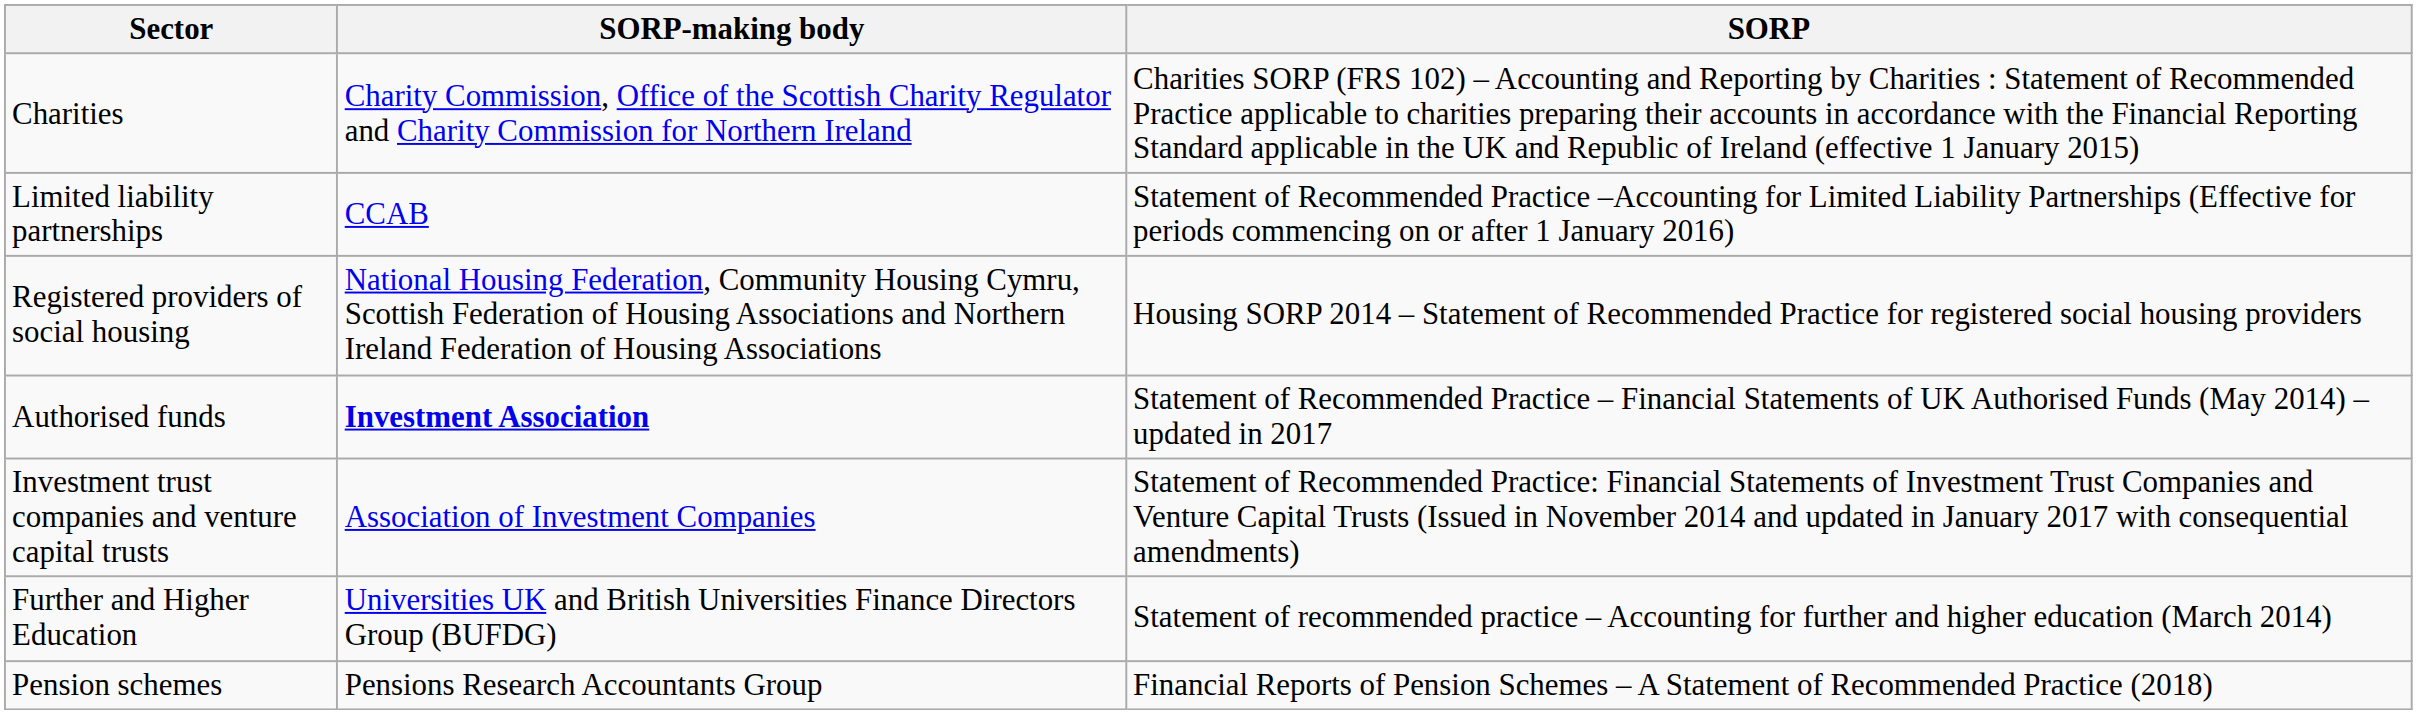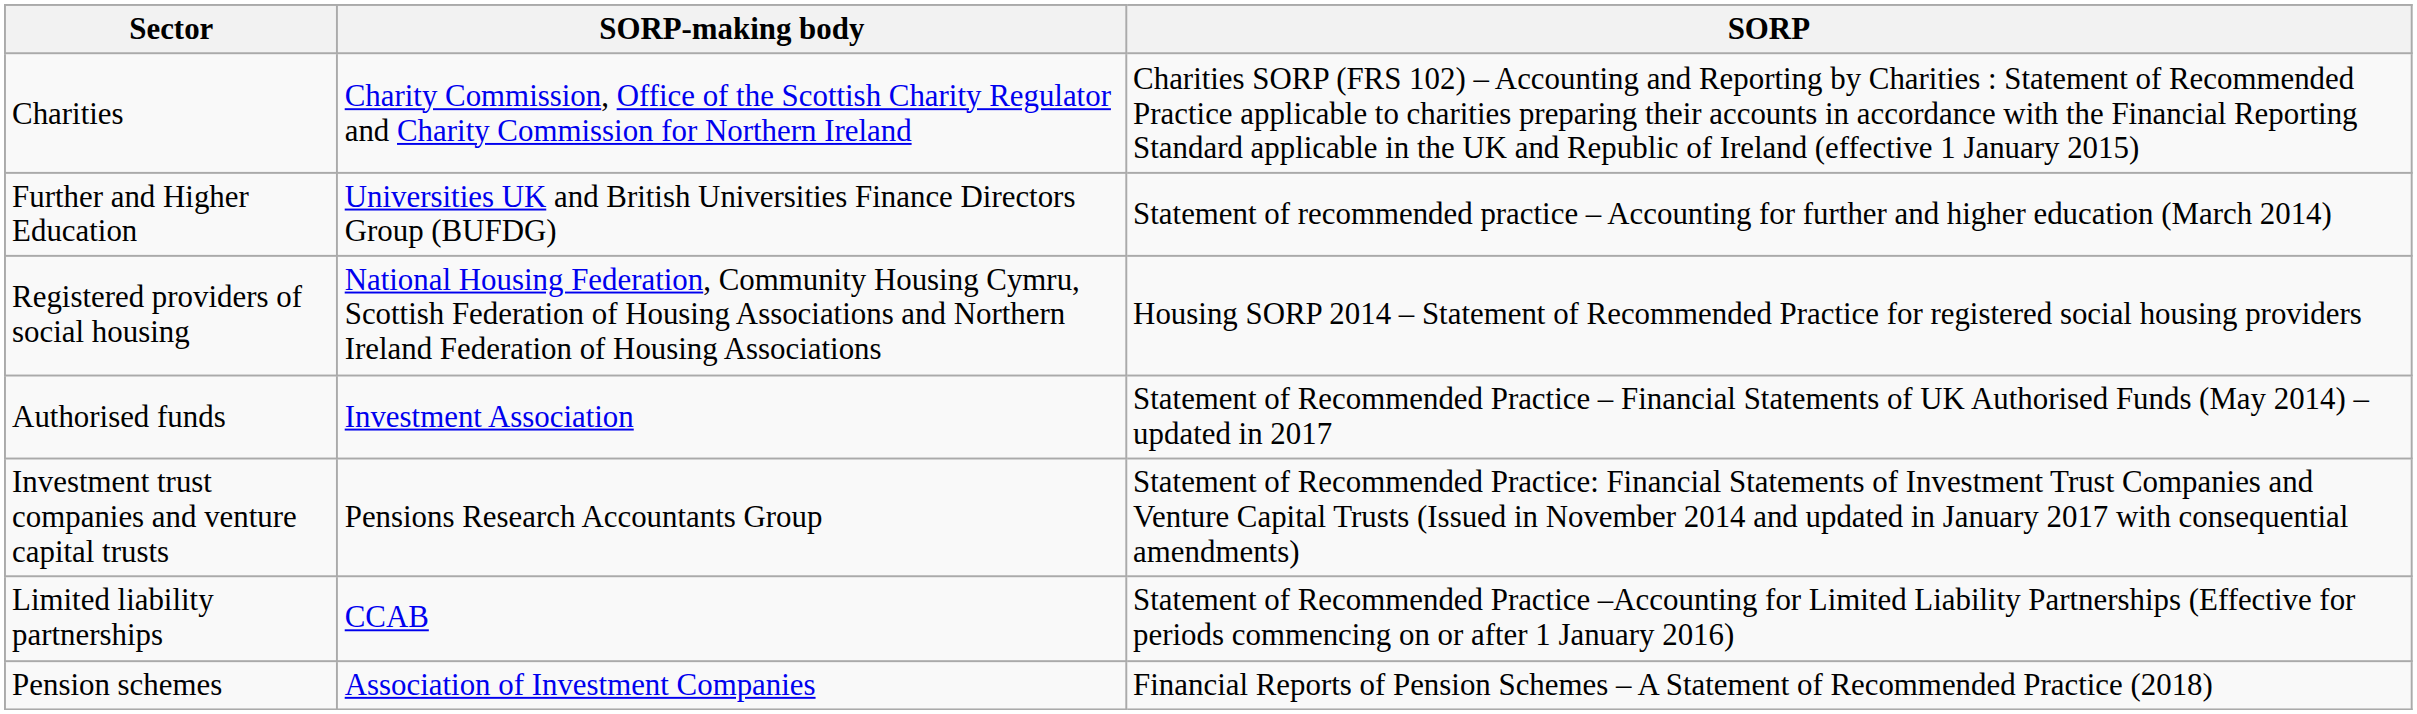rows swapped: Further and Higher Education <-> Limited liability partnerships
Authorised funds | SORP-making body: bold -> normal
Investment trust companies and venture capital trusts | SORP-making body: Association of Investment Companies -> Pensions Research Accountants Group
Pension schemes | SORP-making body: Pensions Research Accountants Group -> Association of Investment Companies
